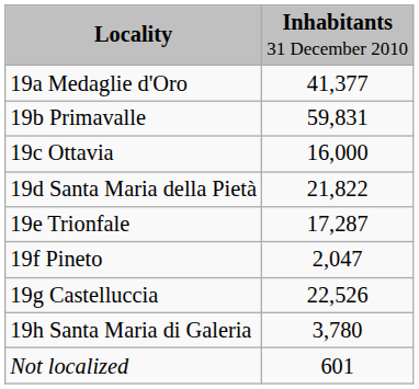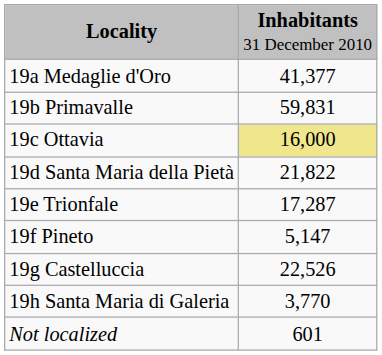19c Ottavia | column 2: no background -> khaki background
19f Pineto | column 2: 2,047 -> 5,147
19h Santa Maria di Galeria | column 2: 3,780 -> 3,770
